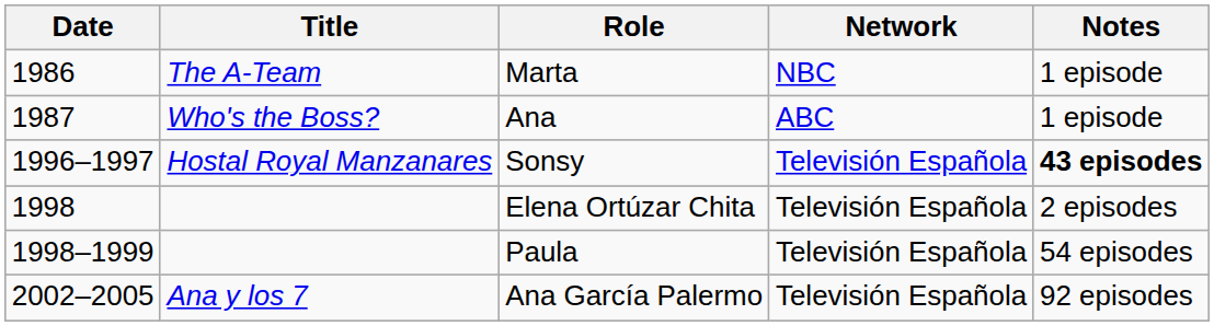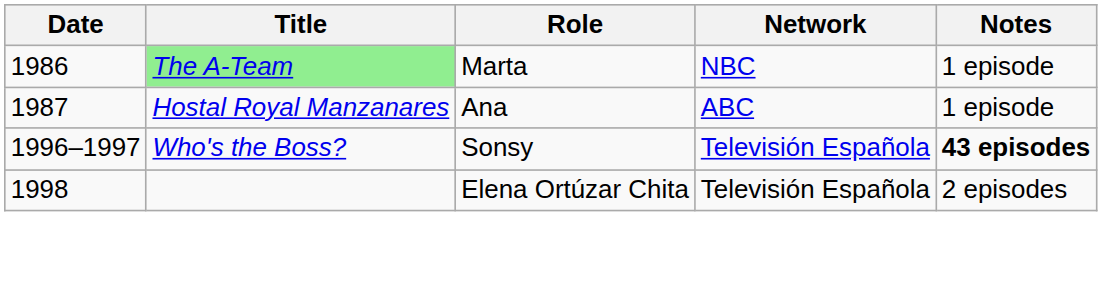Marta | Title: no background -> lightgreen background
Ana | Title: Who's the Boss? -> Hostal Royal Manzanares
Sonsy | Title: Hostal Royal Manzanares -> Who's the Boss?
- row: 1998–1999 | Paula | Televisión Española | 54 episodes
- row: 2002–2005 | Ana y los 7 | Ana García Palermo | Televisión Española | 92 episodes
